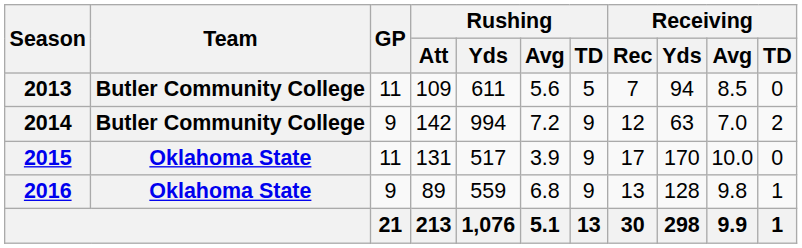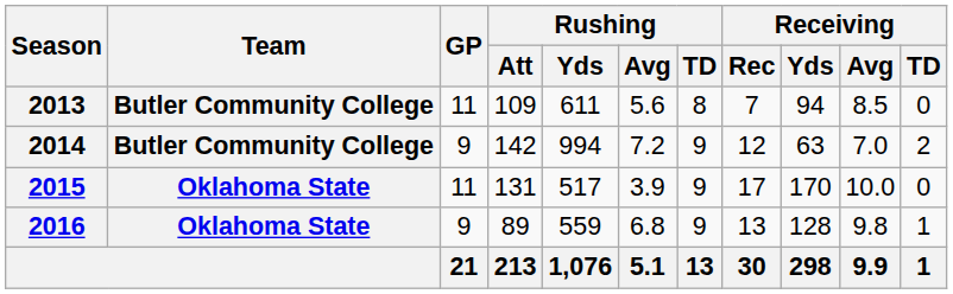2013 | Rushing / TD: 5 -> 8
